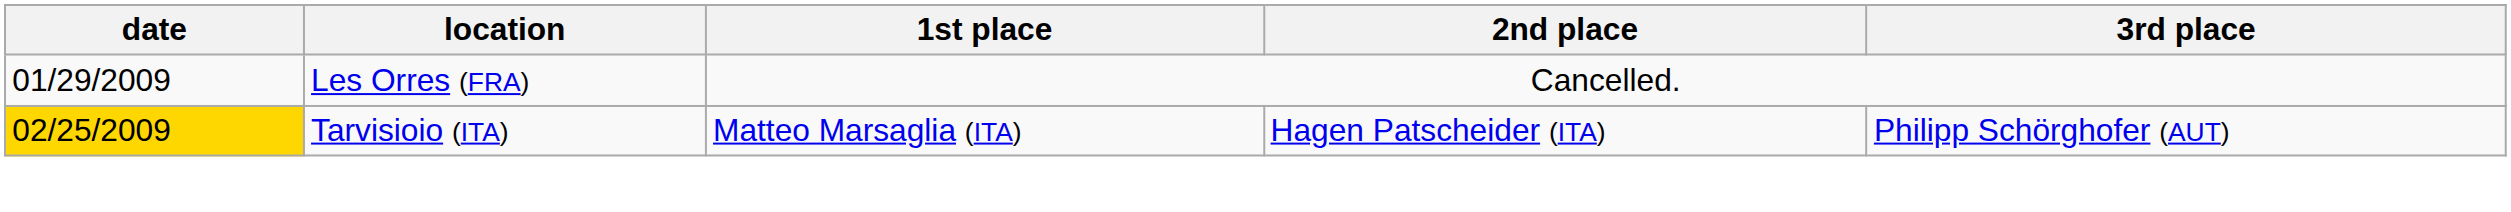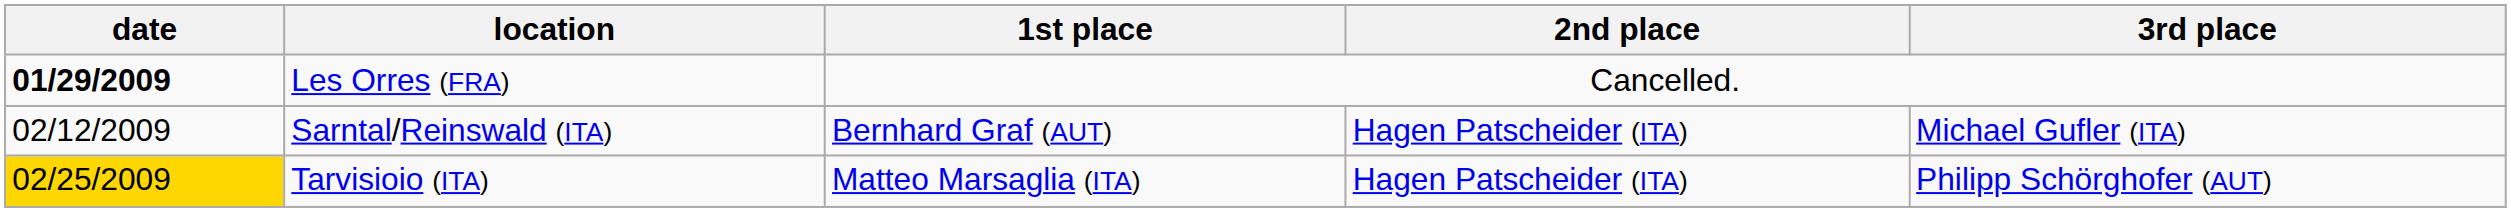Les Orres (FRA) | date: normal -> bold
+ row: 02/12/2009 | Sarntal/Reinswald (ITA) | Bernhard Graf (AUT) | Hagen Patscheider (ITA) | Michael Gufler (ITA)
